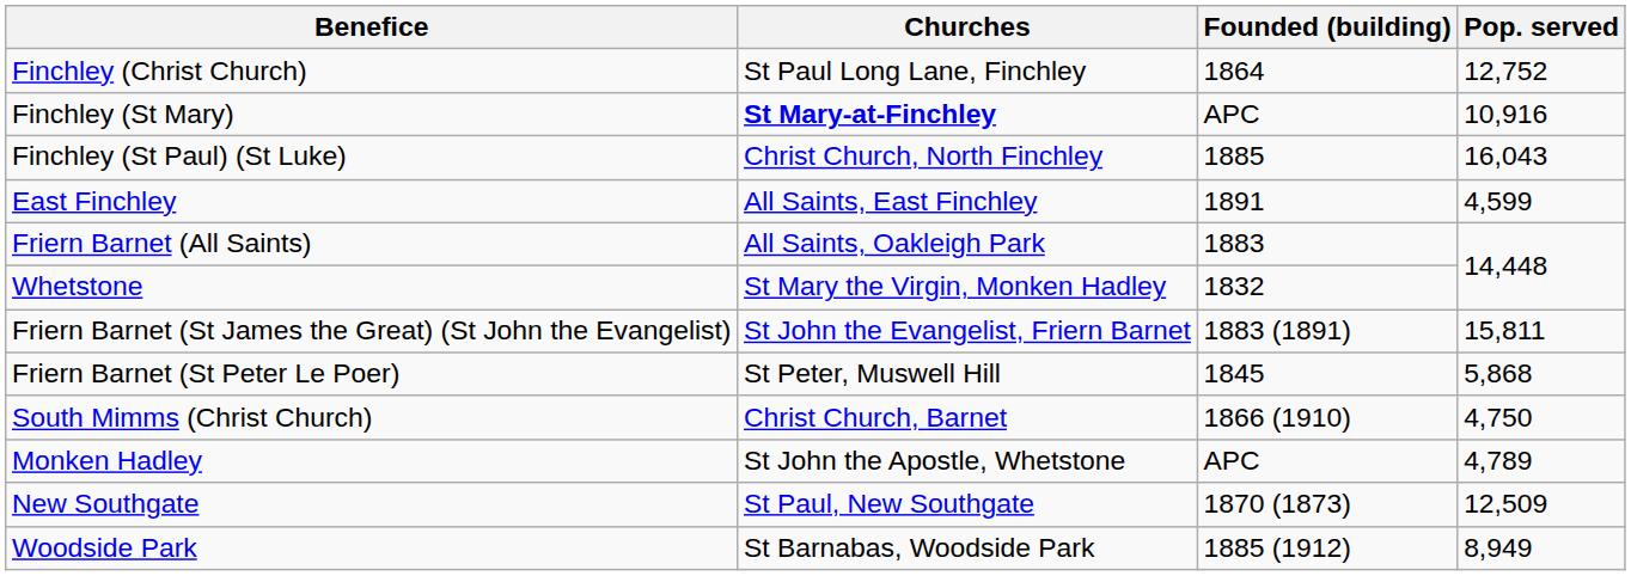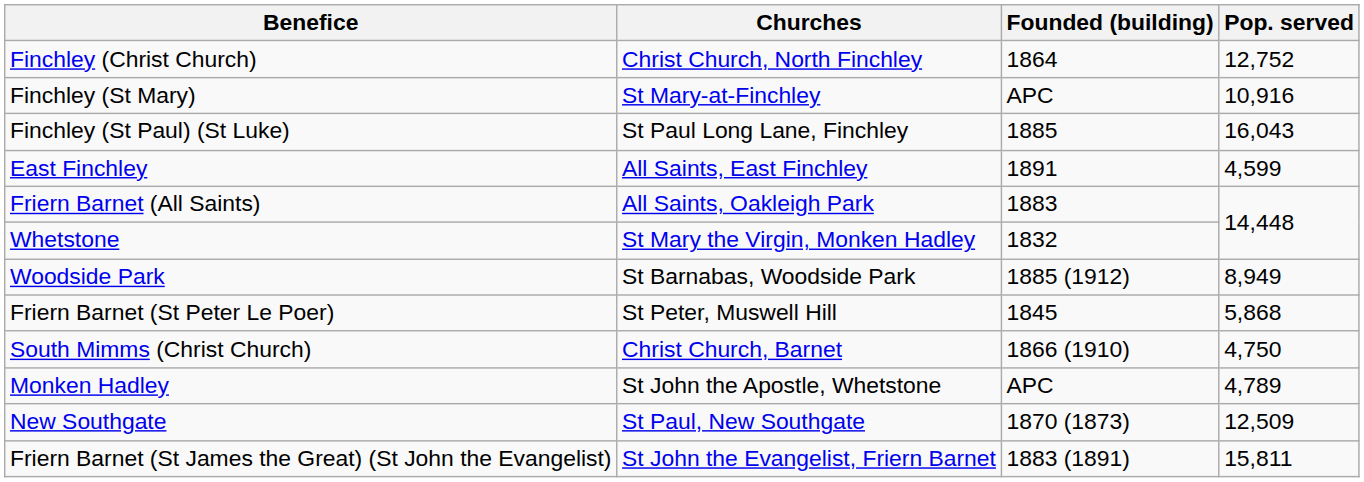Finchley (Christ Church) | Churches: St Paul Long Lane, Finchley -> Christ Church, North Finchley
Finchley (St Mary) | Churches: bold -> normal
Finchley (St Paul) (St Luke) | Churches: Christ Church, North Finchley -> St Paul Long Lane, Finchley
rows swapped: Friern Barnet (St James the Great) (St John the Evangelist) <-> Woodside Park
